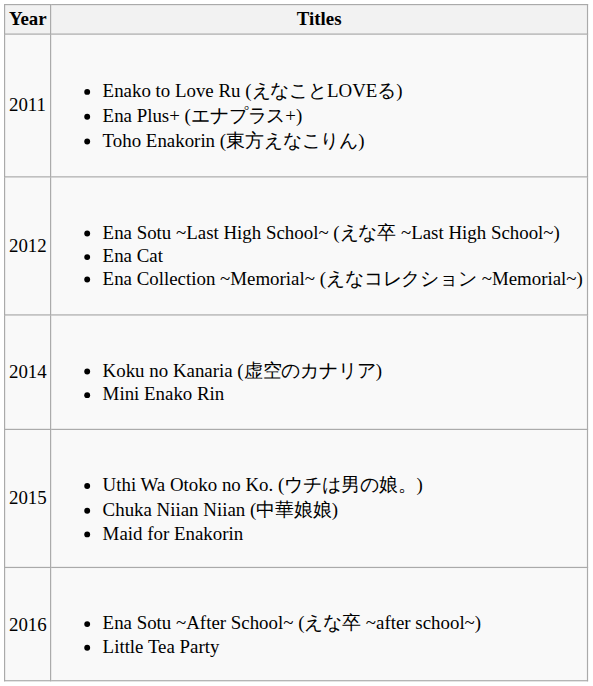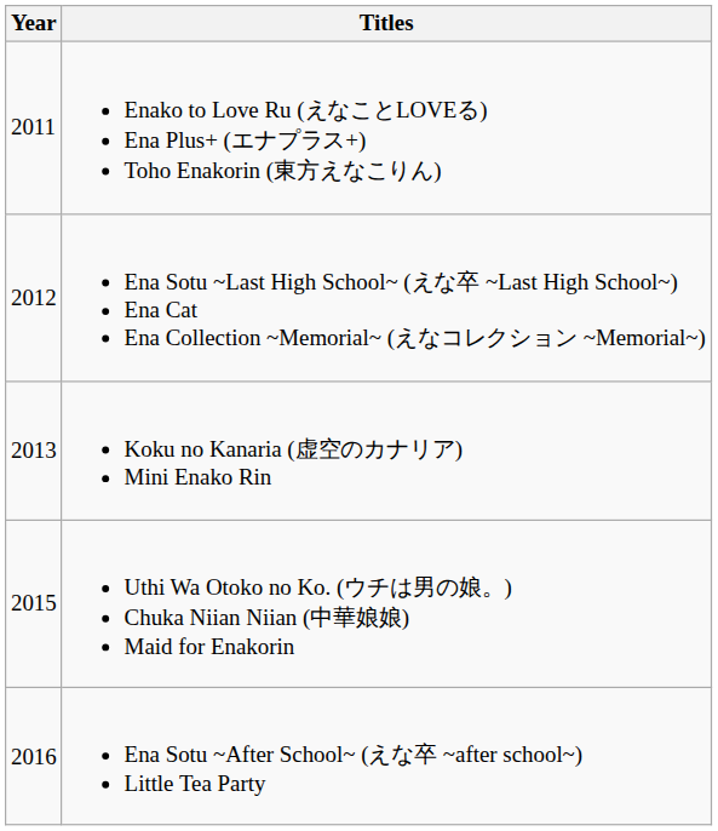Koku no Kanaria (虚空のカナリア) Mini Enako Rin | Year: 2014 -> 2013
